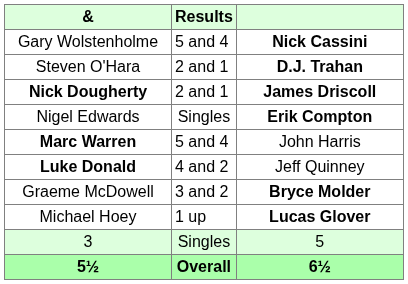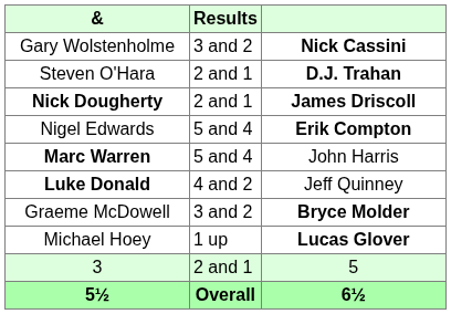Gary Wolstenholme | Results: 5 and 4 -> 3 and 2
Nigel Edwards | Results: Singles -> 5 and 4
3 | Results: Singles -> 2 and 1
